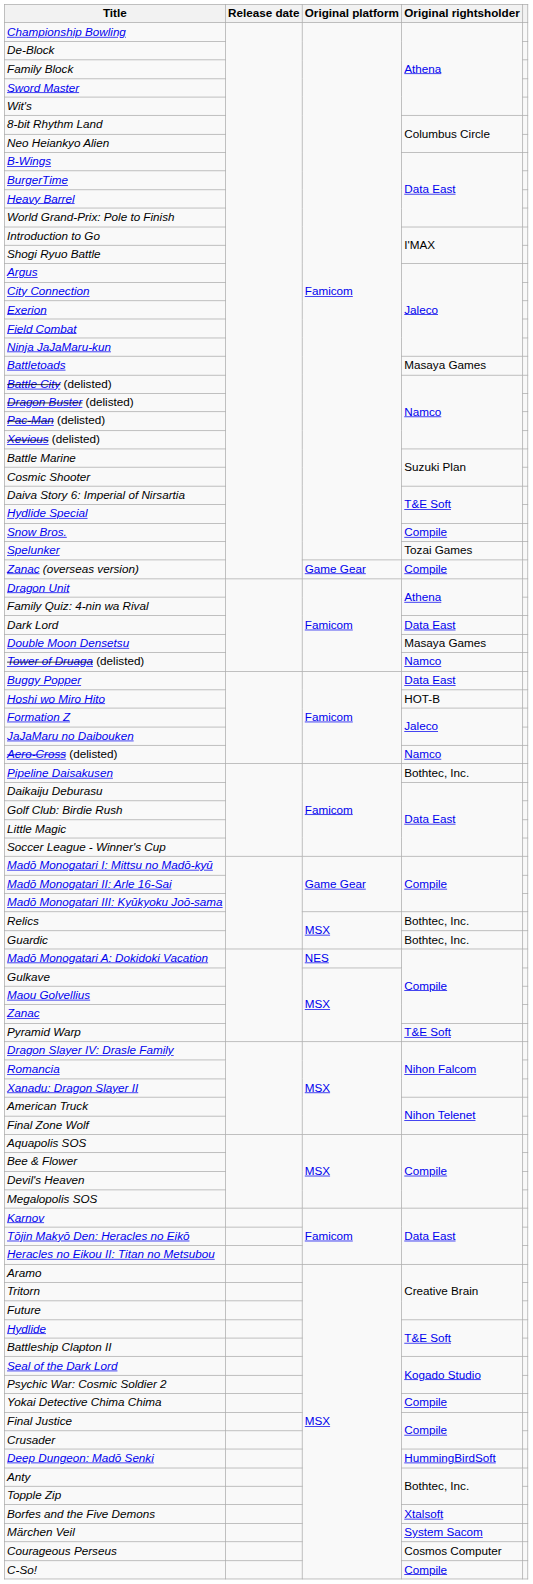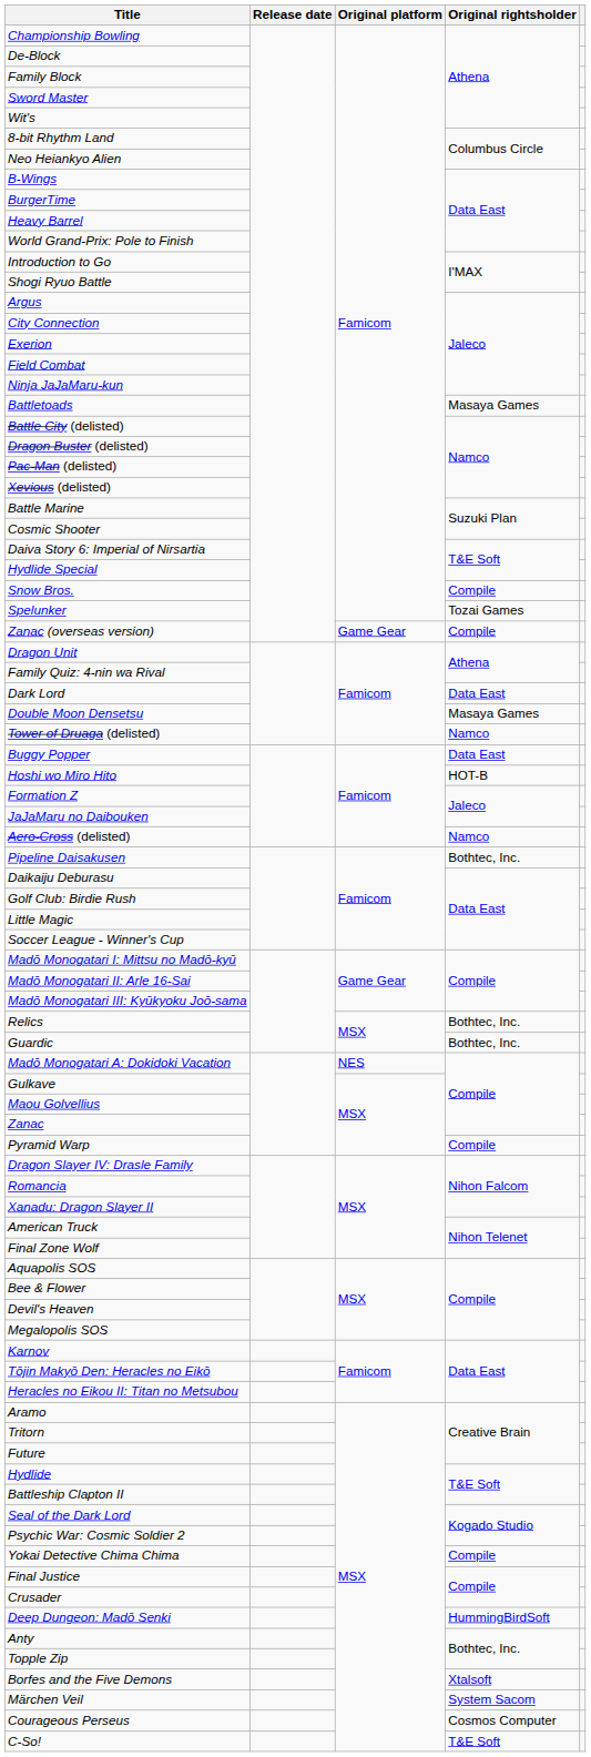Pyramid Warp | Original rightsholder: T&E Soft -> Compile
C-So! | Original rightsholder: Compile -> T&E Soft
